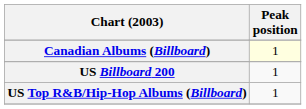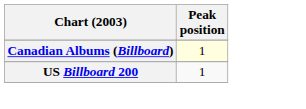- row: US Top R&B/Hip-Hop Albums (Billboard) | 1
